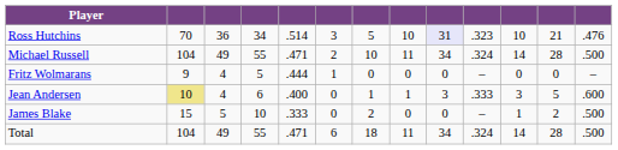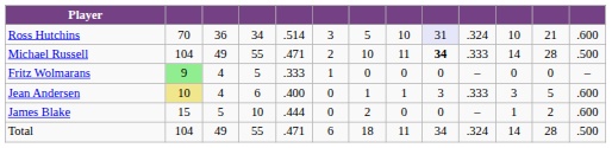Ross Hutchins | column 10: .323 -> .324
Ross Hutchins | column 13: .476 -> .600
Michael Russell | column 9: normal -> bold
Michael Russell | column 10: .324 -> .333
Fritz Wolmarans | column 2: no background -> lightgreen background
Fritz Wolmarans | column 5: .444 -> .333
James Blake | column 5: .333 -> .444
James Blake | column 13: .500 -> .600
